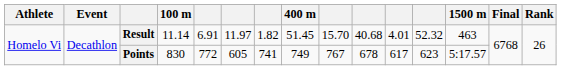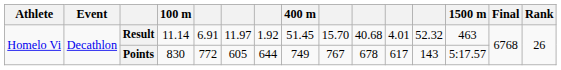Result | column 7: 1.82 -> 1.92
Points | column 7: 741 -> 644
Points | column 12: 623 -> 143
